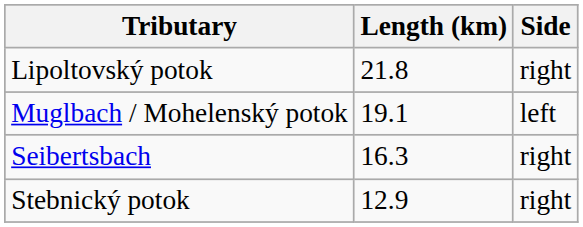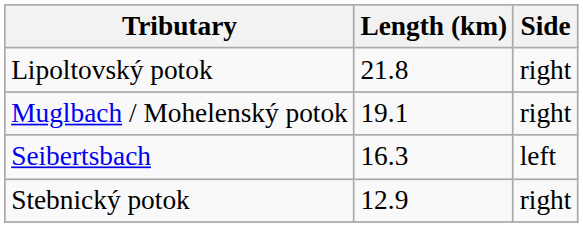Muglbach / Mohelenský potok | Side: left -> right
Seibertsbach | Side: right -> left
